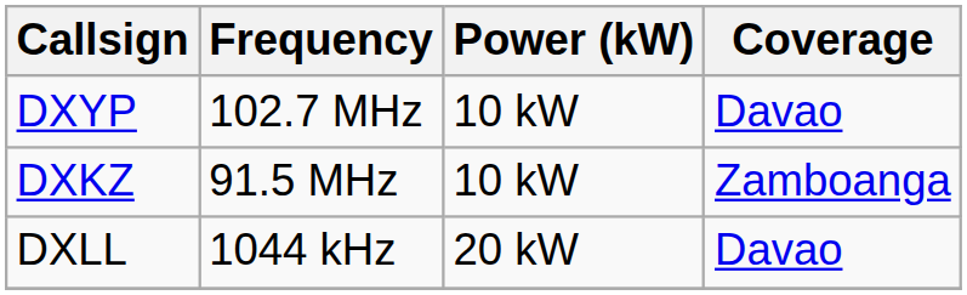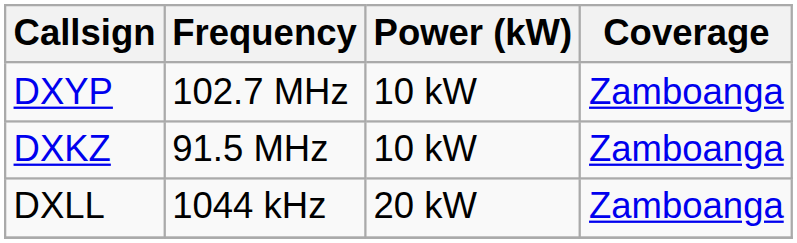DXYP | Coverage: Davao -> Zamboanga
DXLL | Coverage: Davao -> Zamboanga
